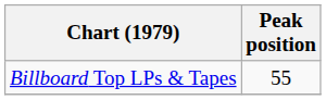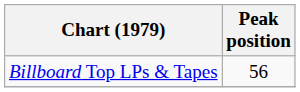Billboard Top LPs & Tapes | Peak position: 55 -> 56
